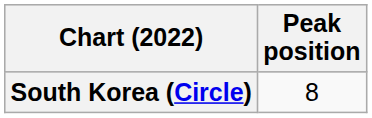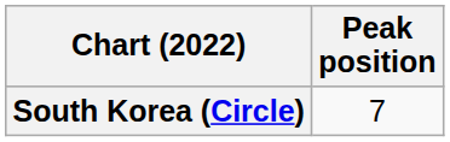South Korea (Circle) | Peak position: 8 -> 7
